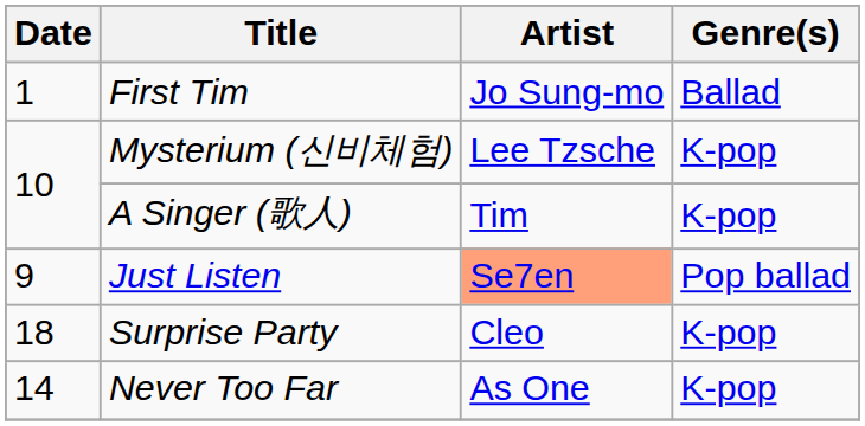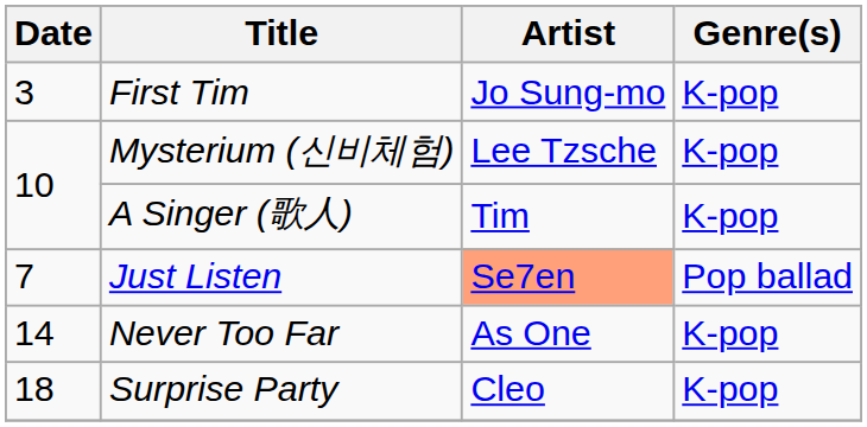First Tim | Date: 1 -> 3
First Tim | Genre(s): Ballad -> K-pop
Just Listen | Date: 9 -> 7
rows swapped: Never Too Far <-> Surprise Party
